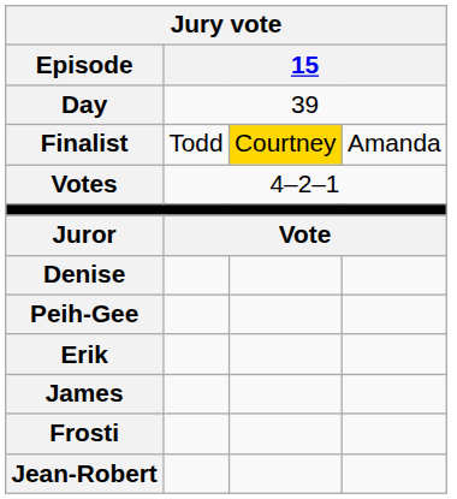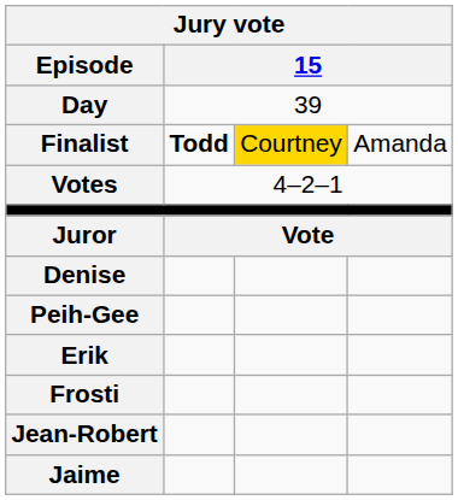Finalist | column 2: normal -> bold
- row: James
+ row: Jaime
